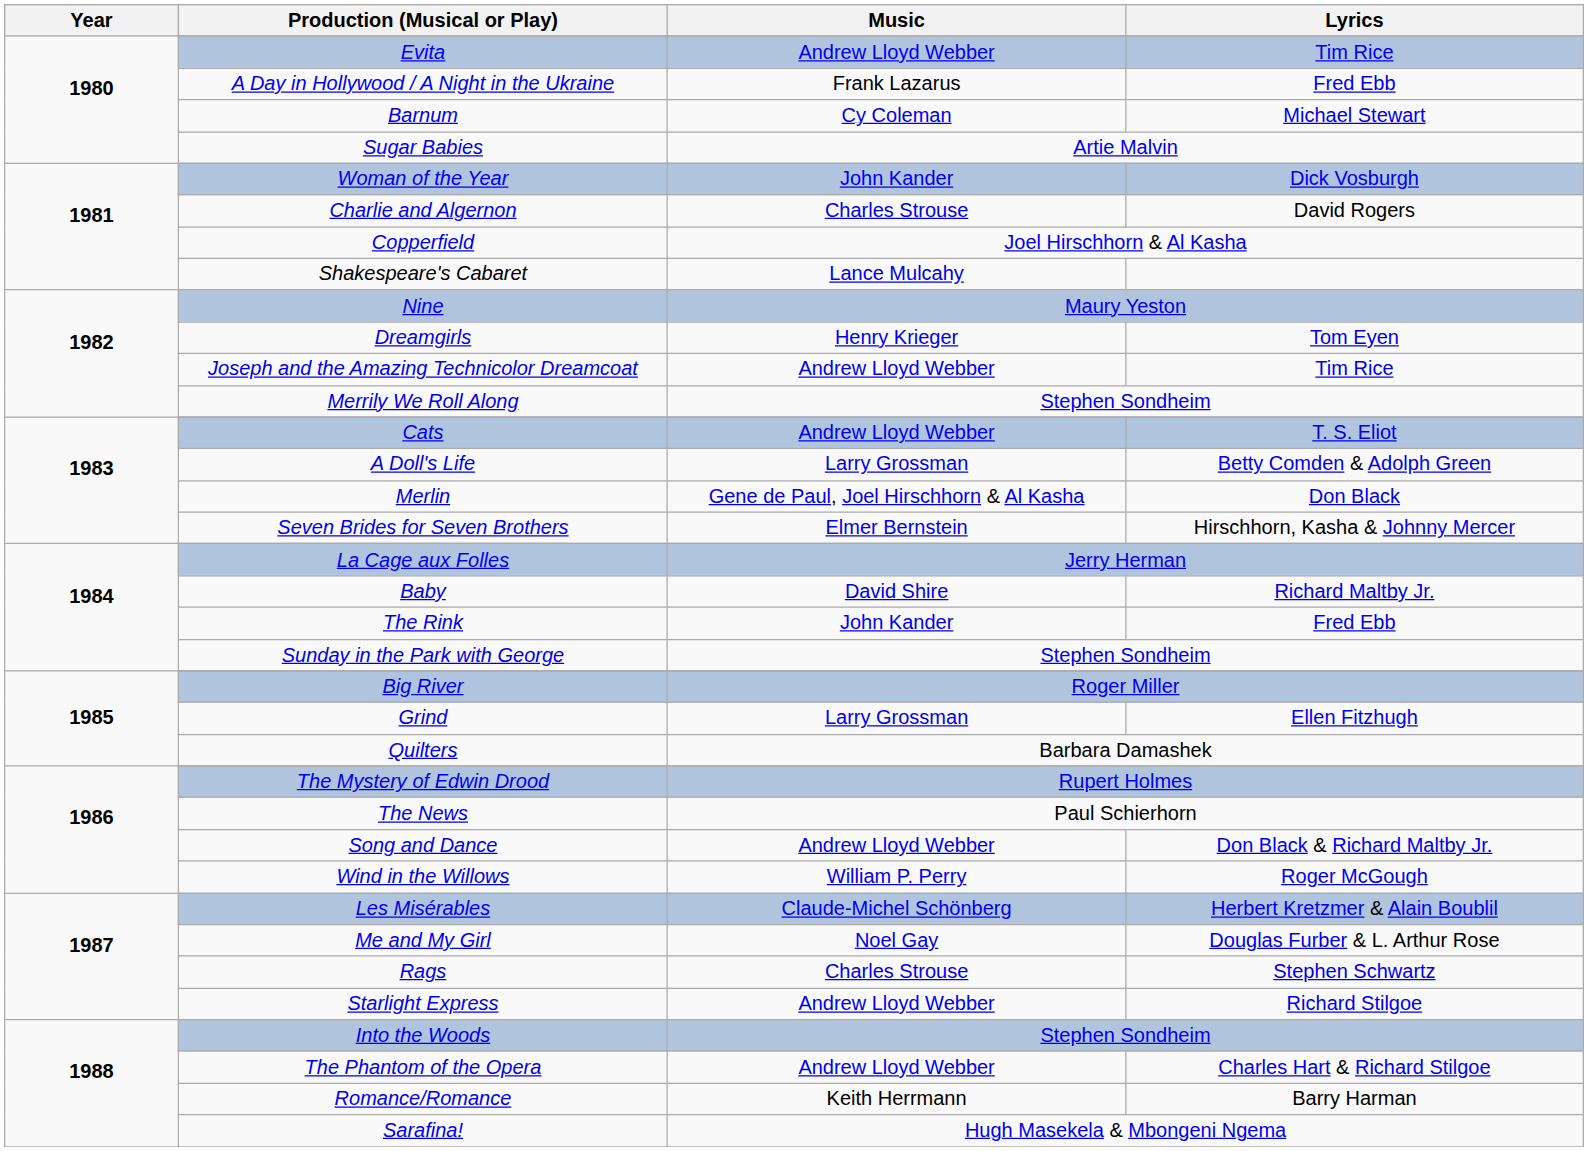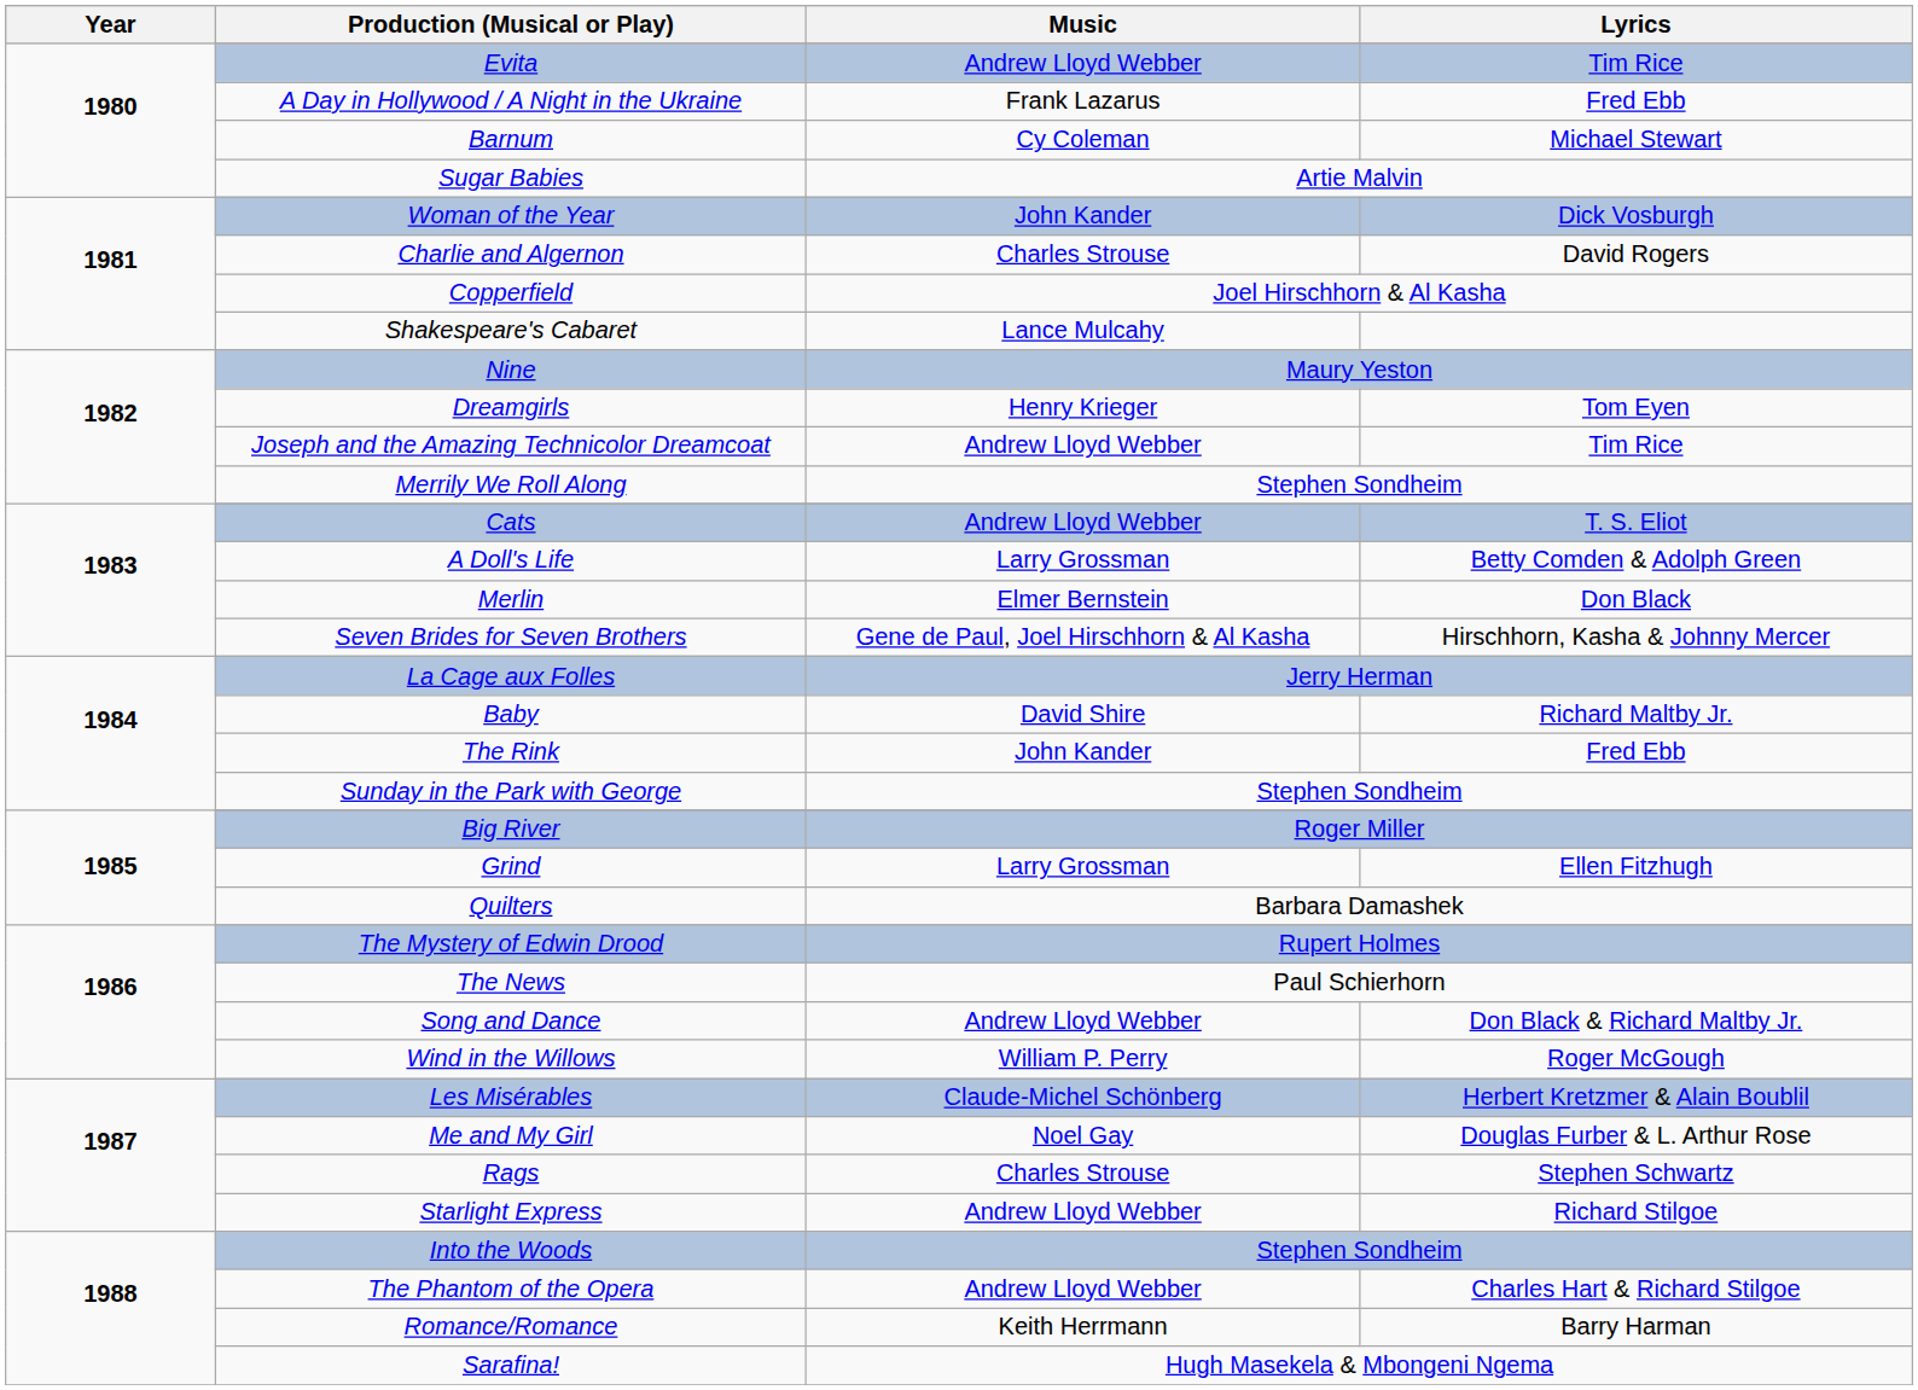Merlin | Music: Gene de Paul, Joel Hirschhorn & Al Kasha -> Elmer Bernstein
Seven Brides for Seven Brothers | Music: Elmer Bernstein -> Gene de Paul, Joel Hirschhorn & Al Kasha
